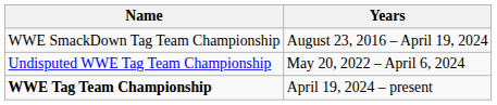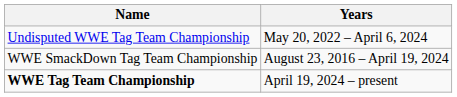rows swapped: WWE SmackDown Tag Team Championship <-> Undisputed WWE Tag Team Championship
